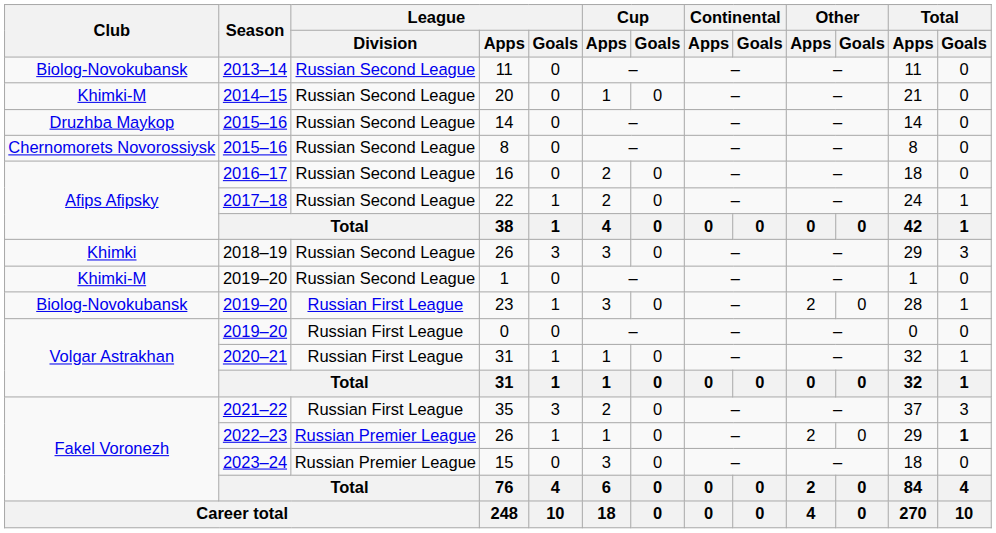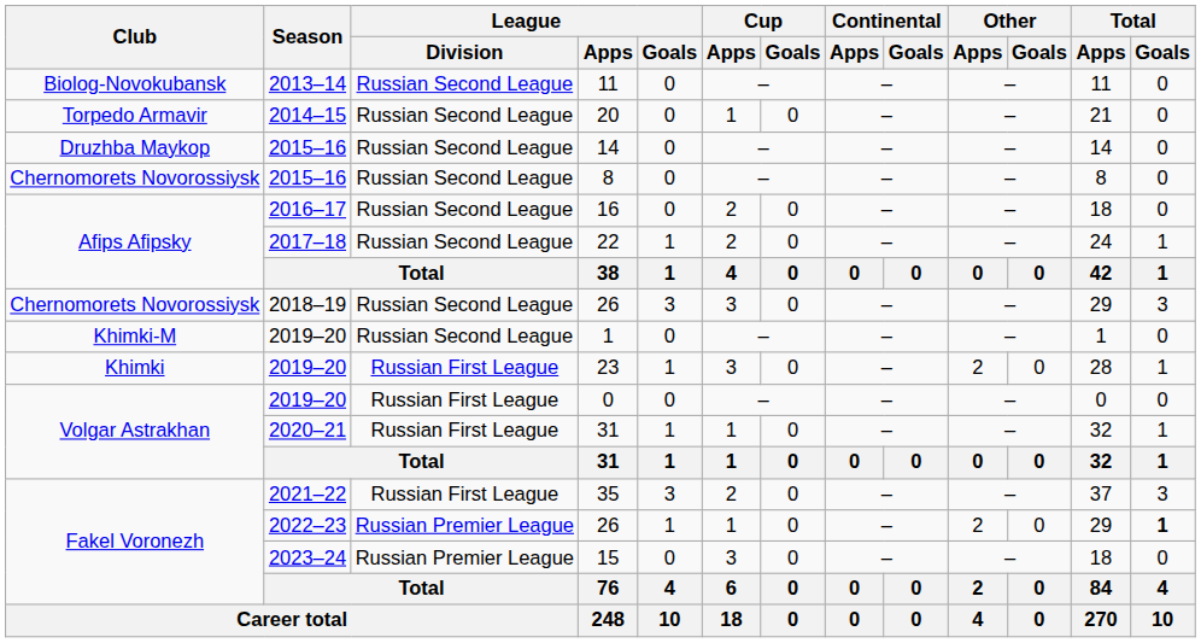20 | Club: Khimki-M -> Torpedo Armavir
2018–19 / 26 | Club: Khimki -> Chernomorets Novorossiysk
23 | Club: Biolog-Novokubansk -> Khimki
